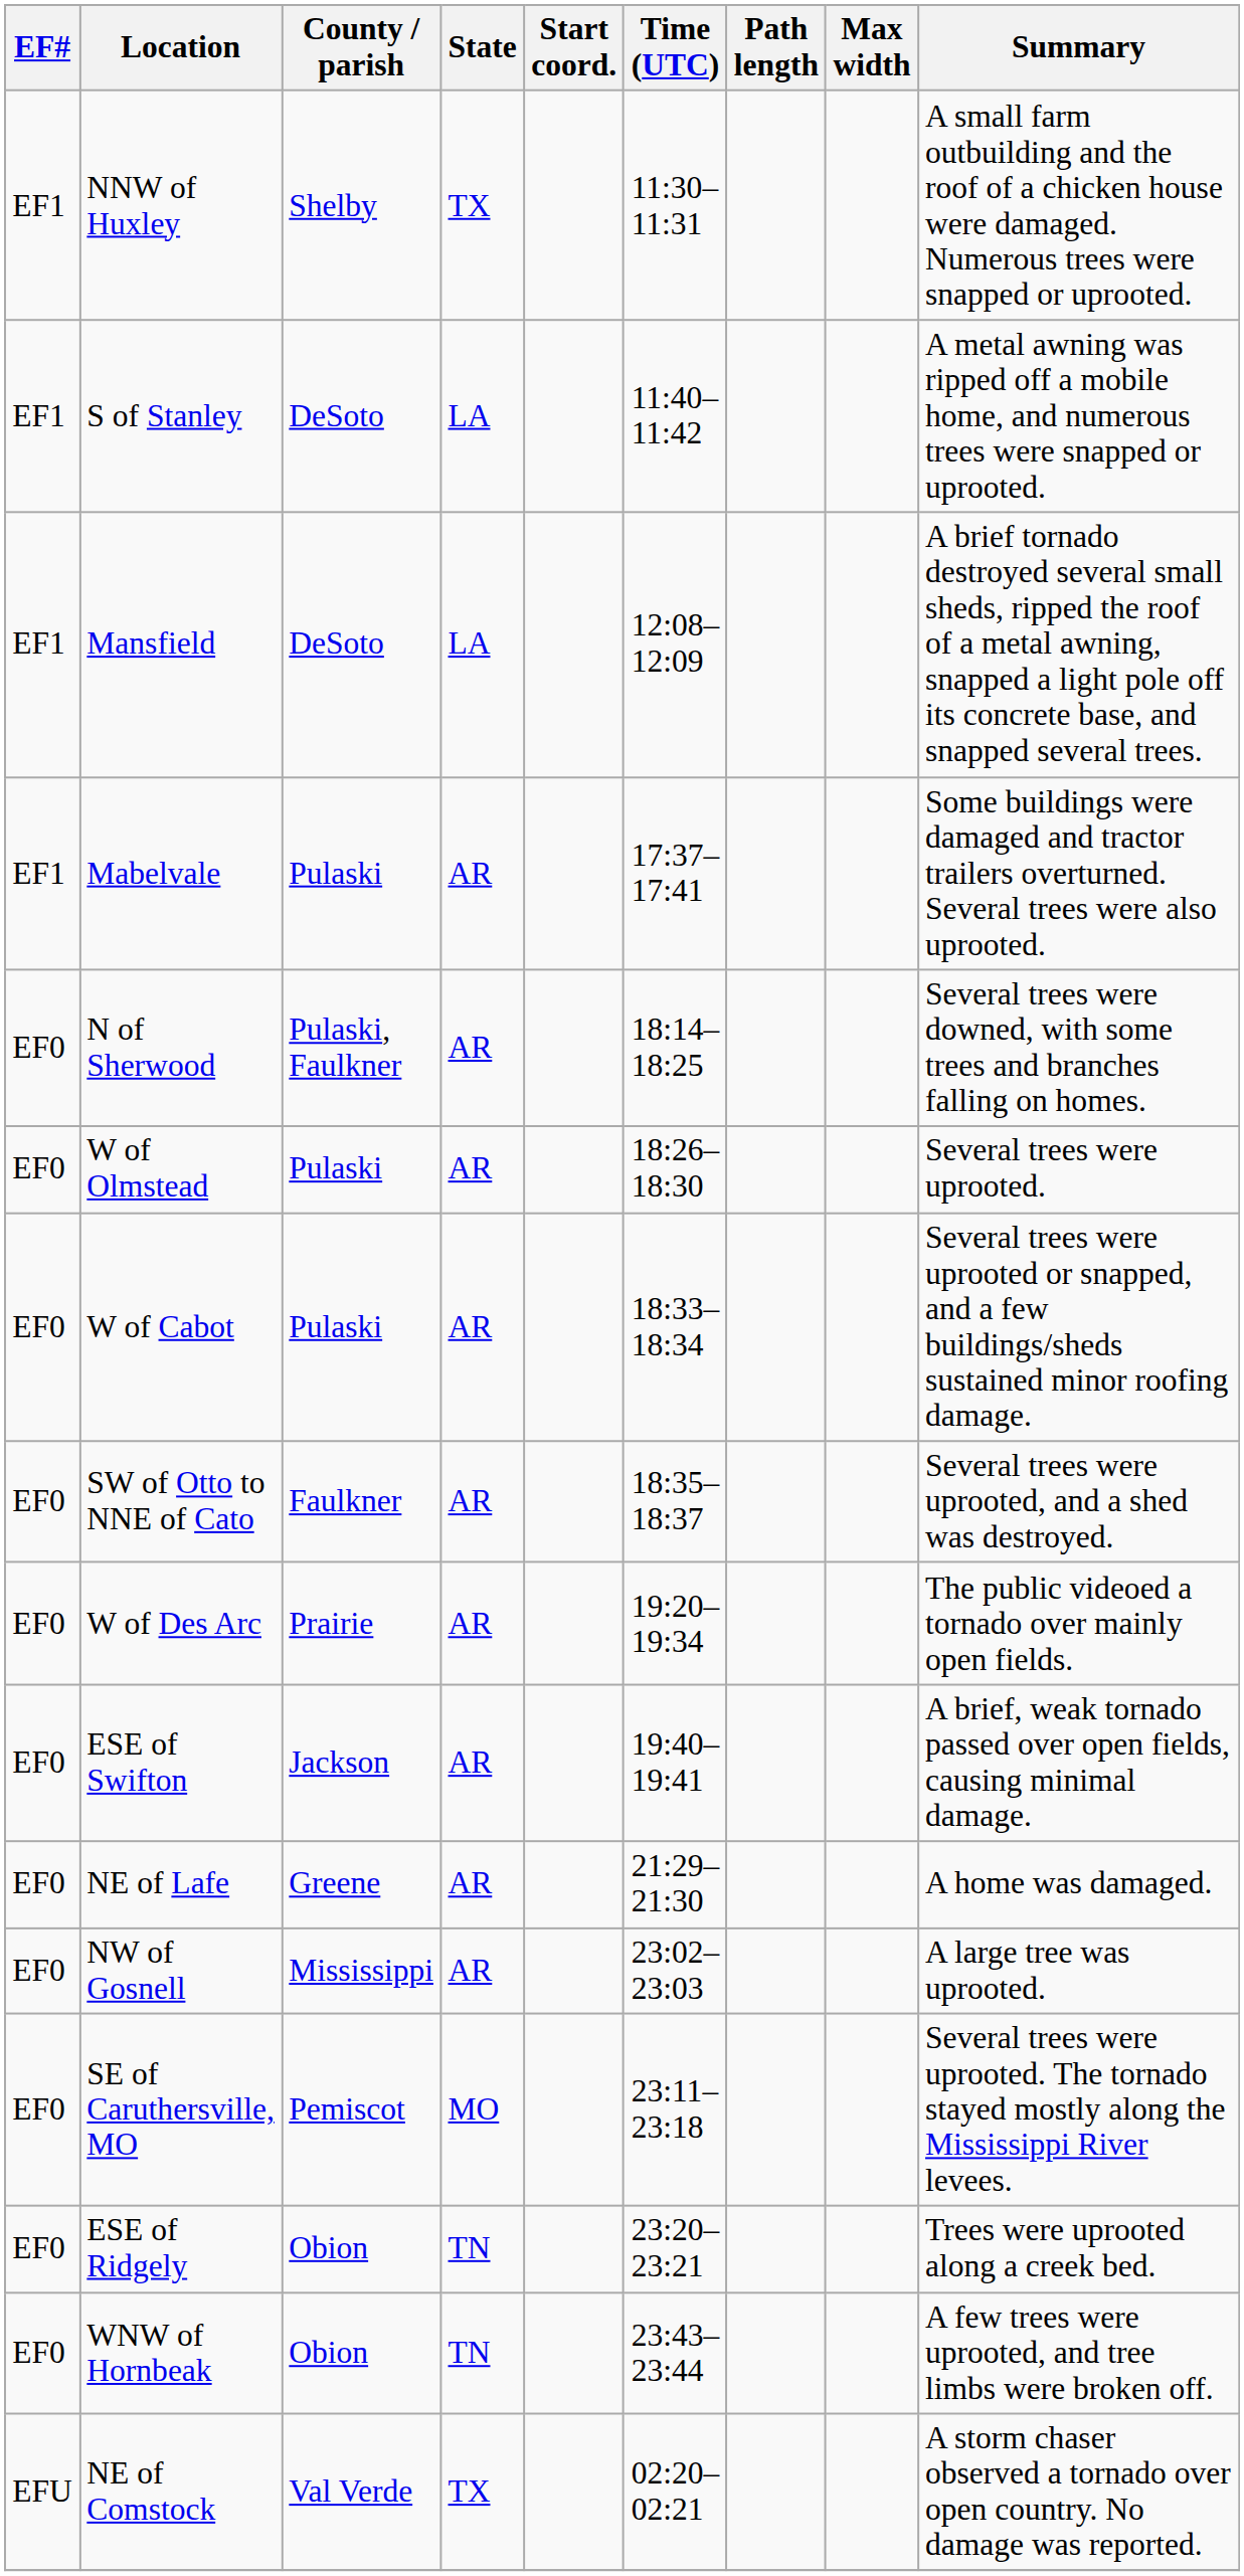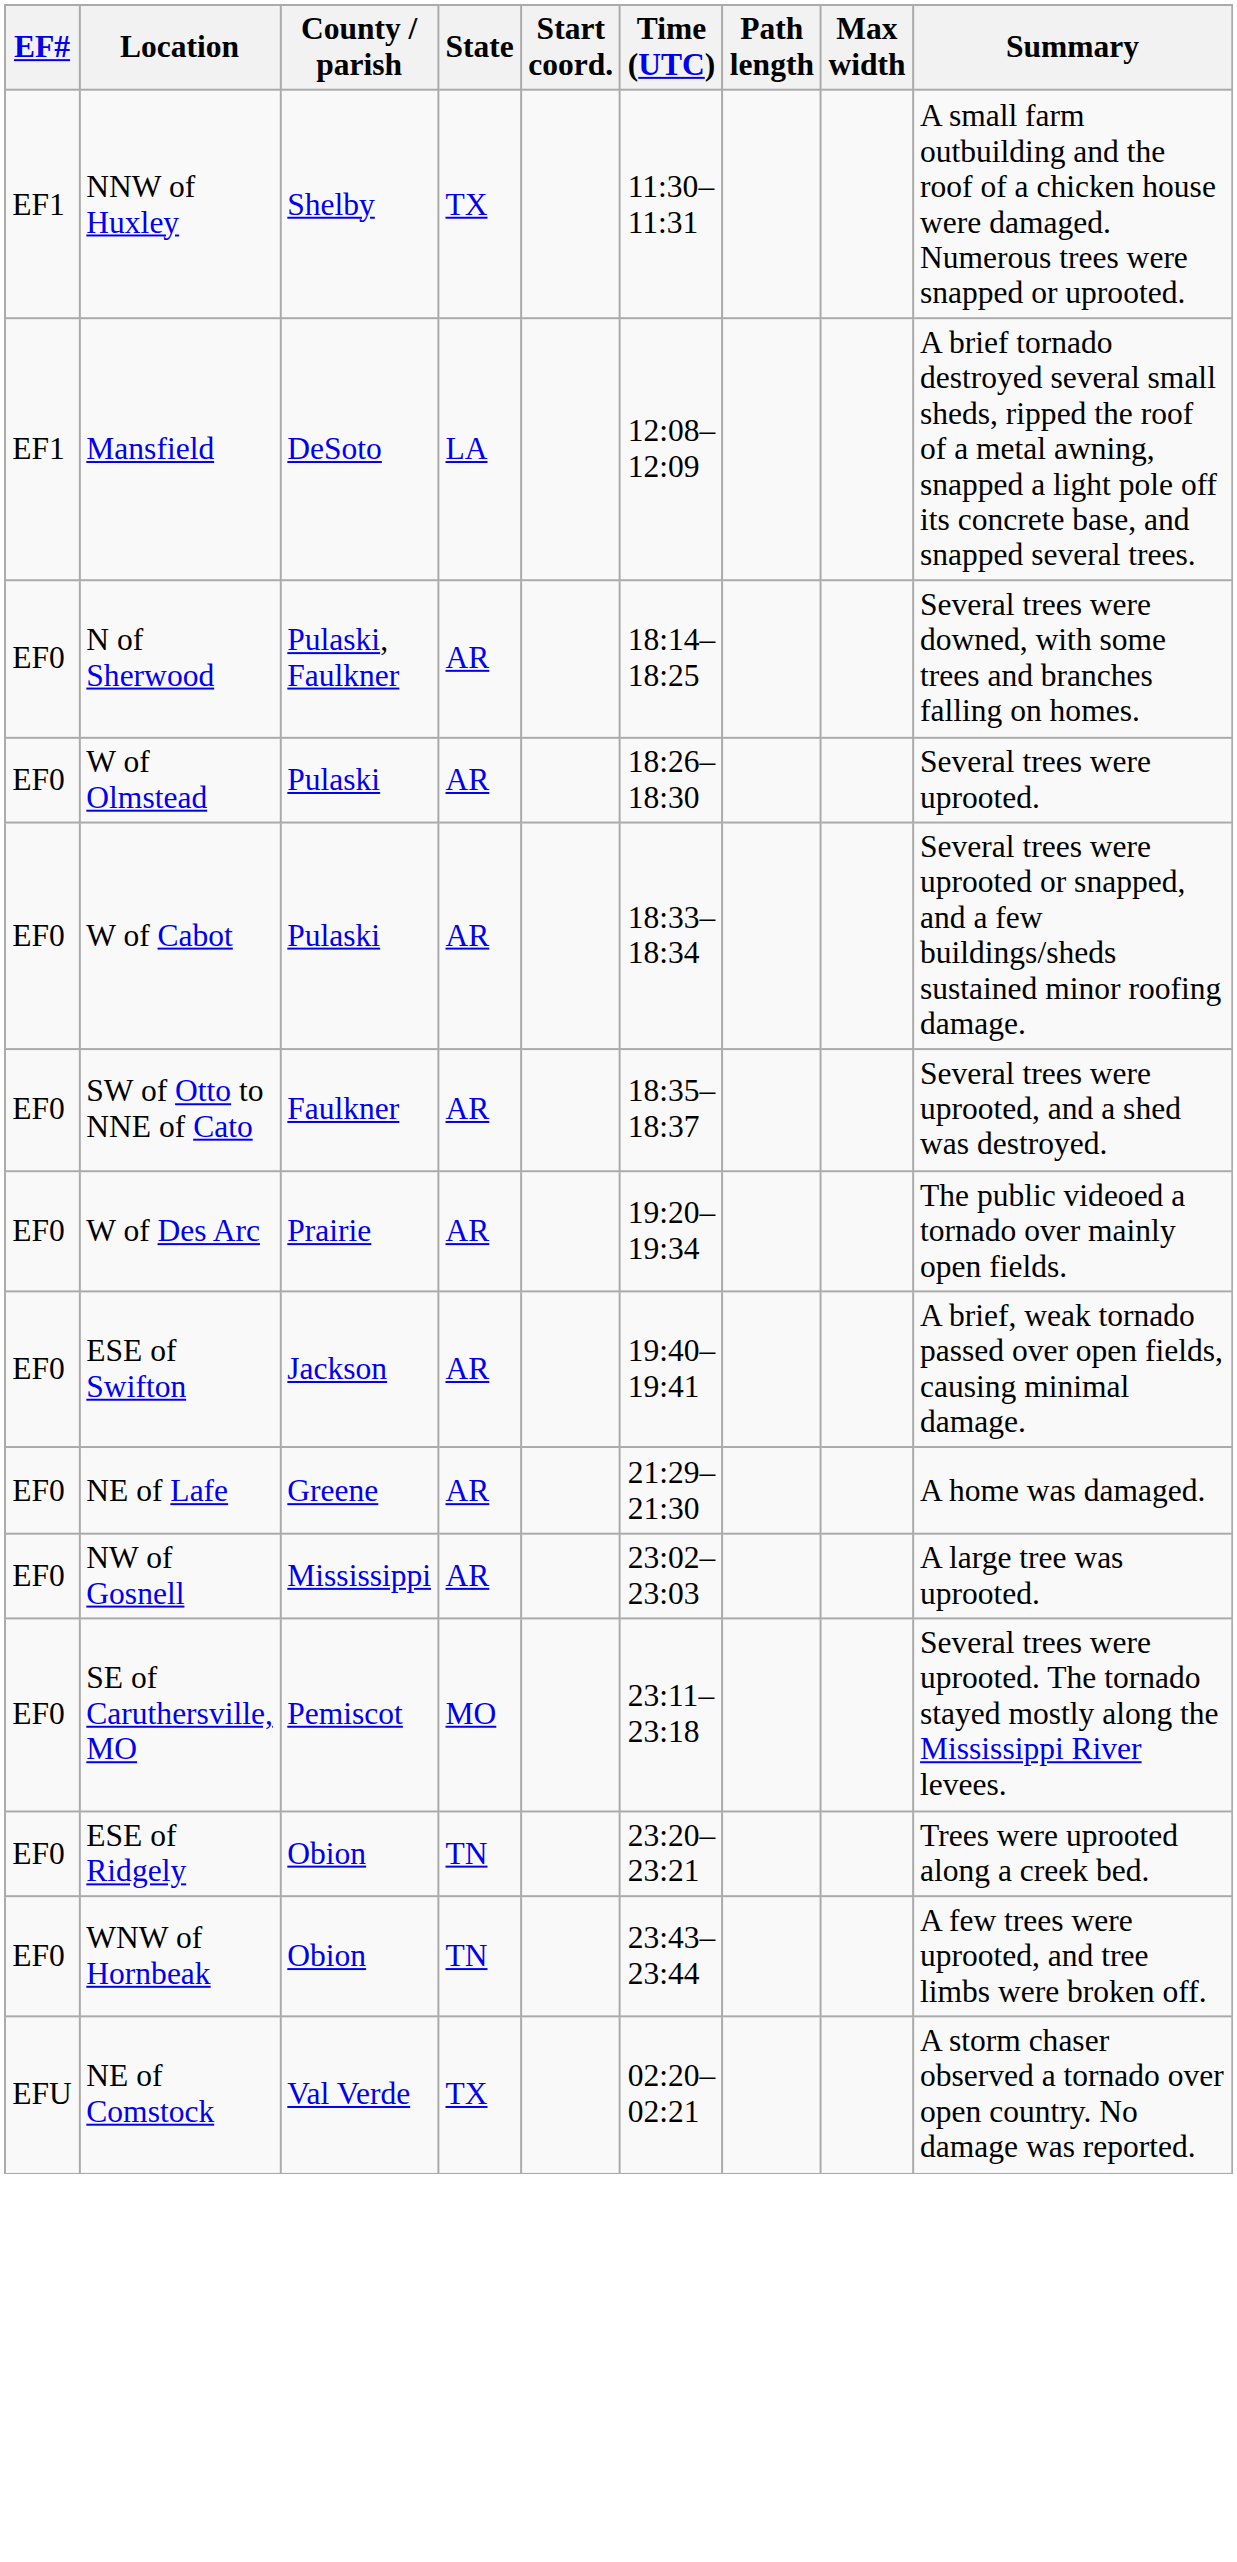- row: EF1 | S of Stanley | DeSoto | LA | 11:40–11:42 | A metal awning was ripped off a mobile home, and numerous trees were snapped or uprooted.
- row: EF1 | Mabelvale | Pulaski | AR | 17:37–17:41 | Some buildings were damaged and tractor trailers overturned. Several trees were also uprooted.
